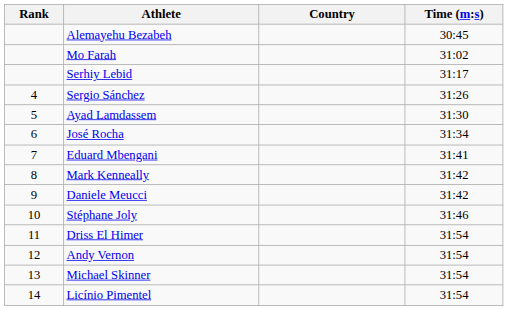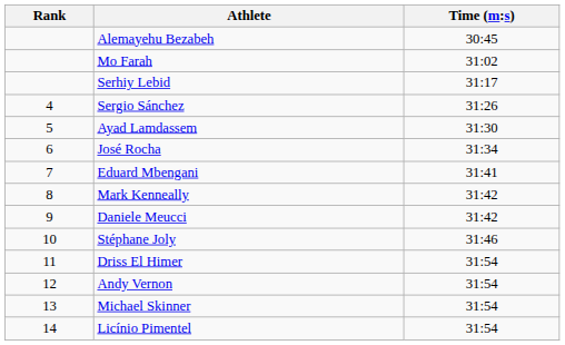- column: Country
